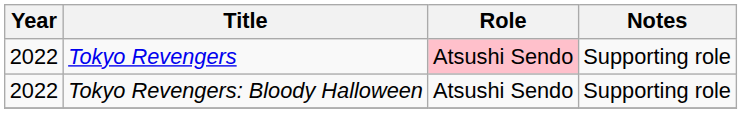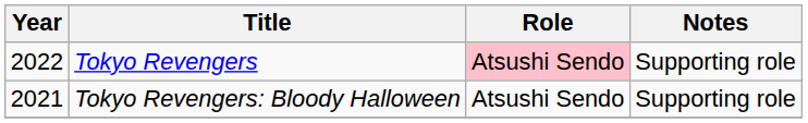Tokyo Revengers: Bloody Halloween | Year: 2022 -> 2021
